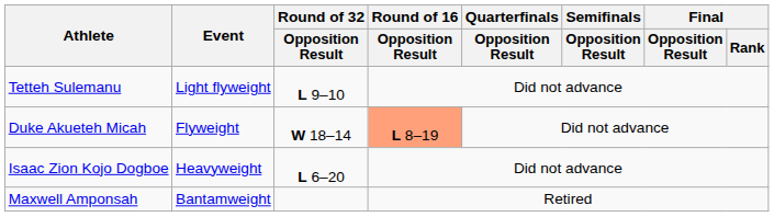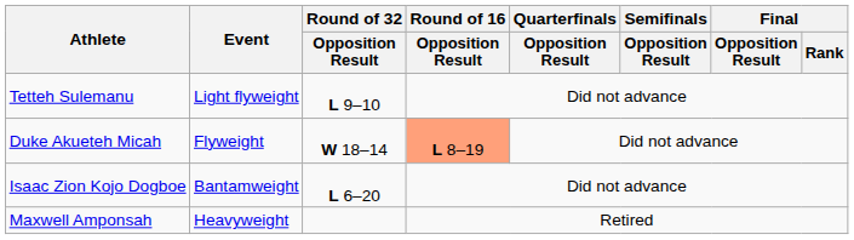Isaac Zion Kojo Dogboe | Event: Heavyweight -> Bantamweight
Maxwell Amponsah | Event: Bantamweight -> Heavyweight
